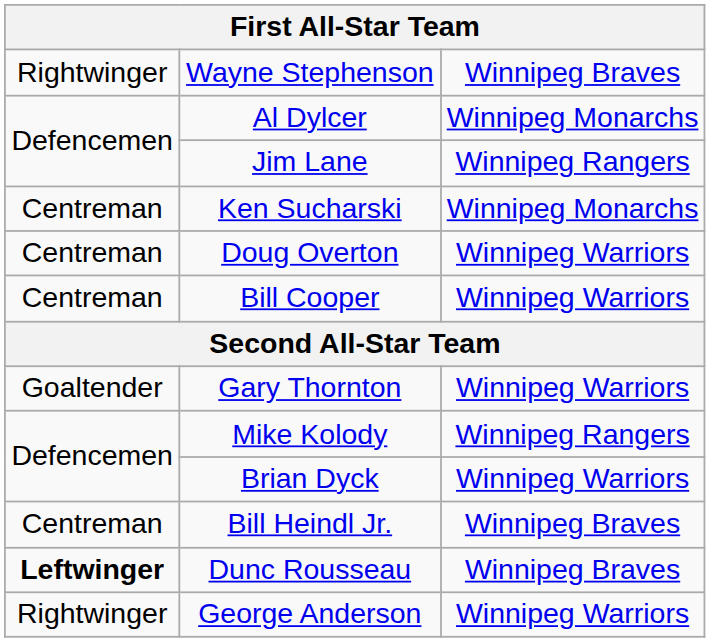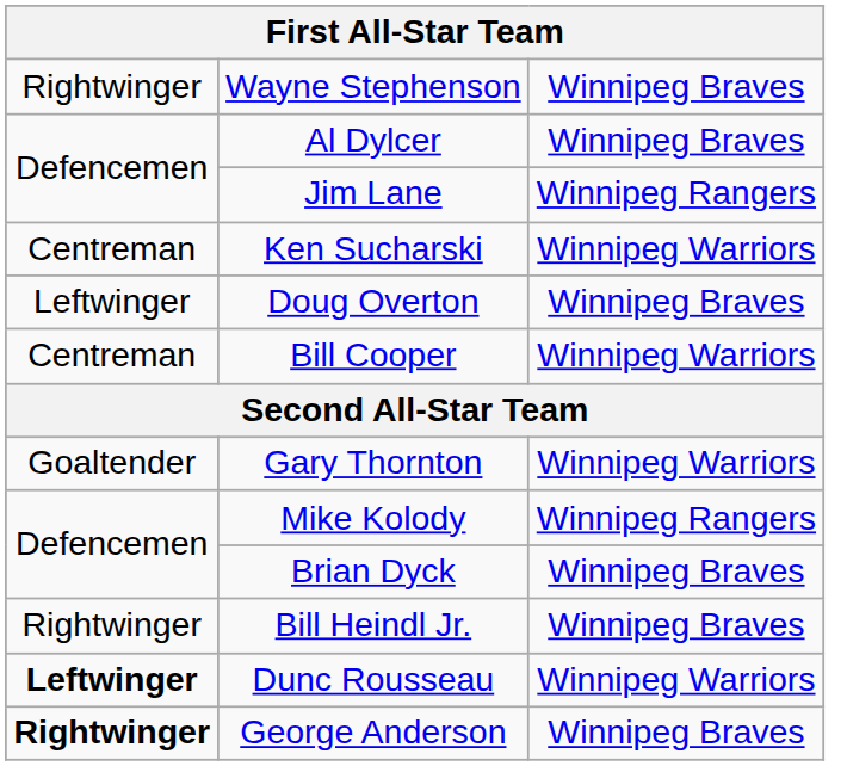Al Dylcer | column 3: Winnipeg Monarchs -> Winnipeg Braves
Ken Sucharski | column 3: Winnipeg Monarchs -> Winnipeg Warriors
Doug Overton | column 1: Centreman -> Leftwinger
Doug Overton | column 3: Winnipeg Warriors -> Winnipeg Braves
Brian Dyck | column 3: Winnipeg Warriors -> Winnipeg Braves
Bill Heindl Jr. | column 1: Centreman -> Rightwinger
Dunc Rousseau | column 3: Winnipeg Braves -> Winnipeg Warriors
George Anderson | column 1: normal -> bold
George Anderson | column 3: Winnipeg Warriors -> Winnipeg Braves
